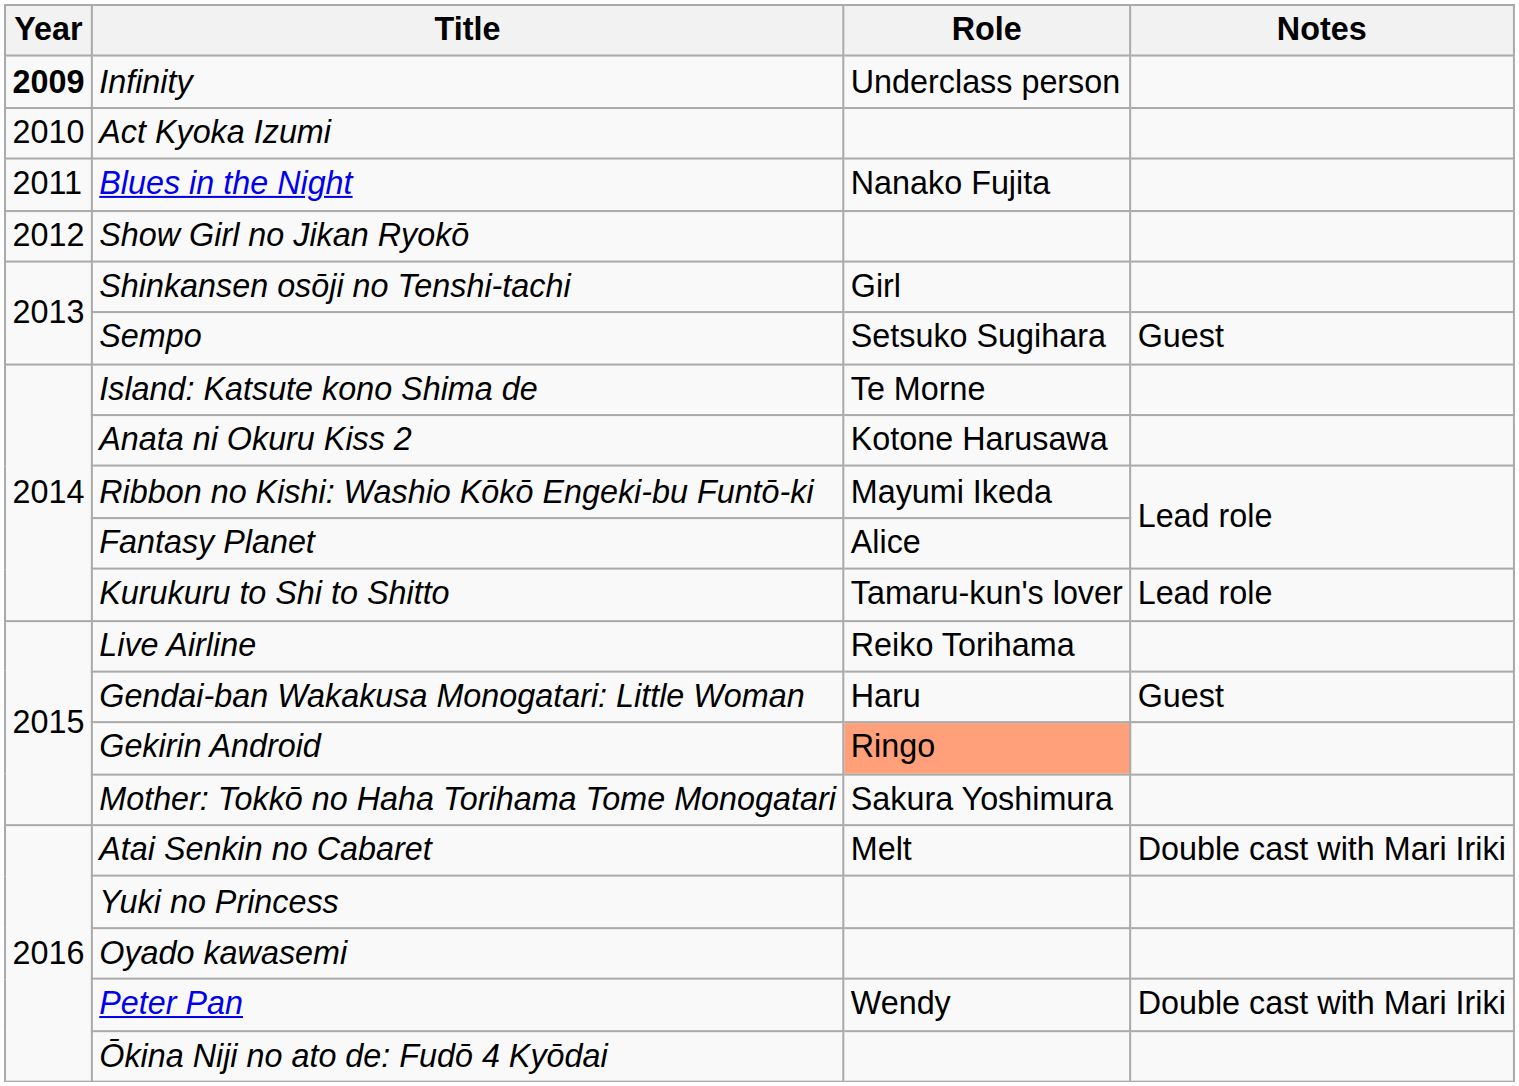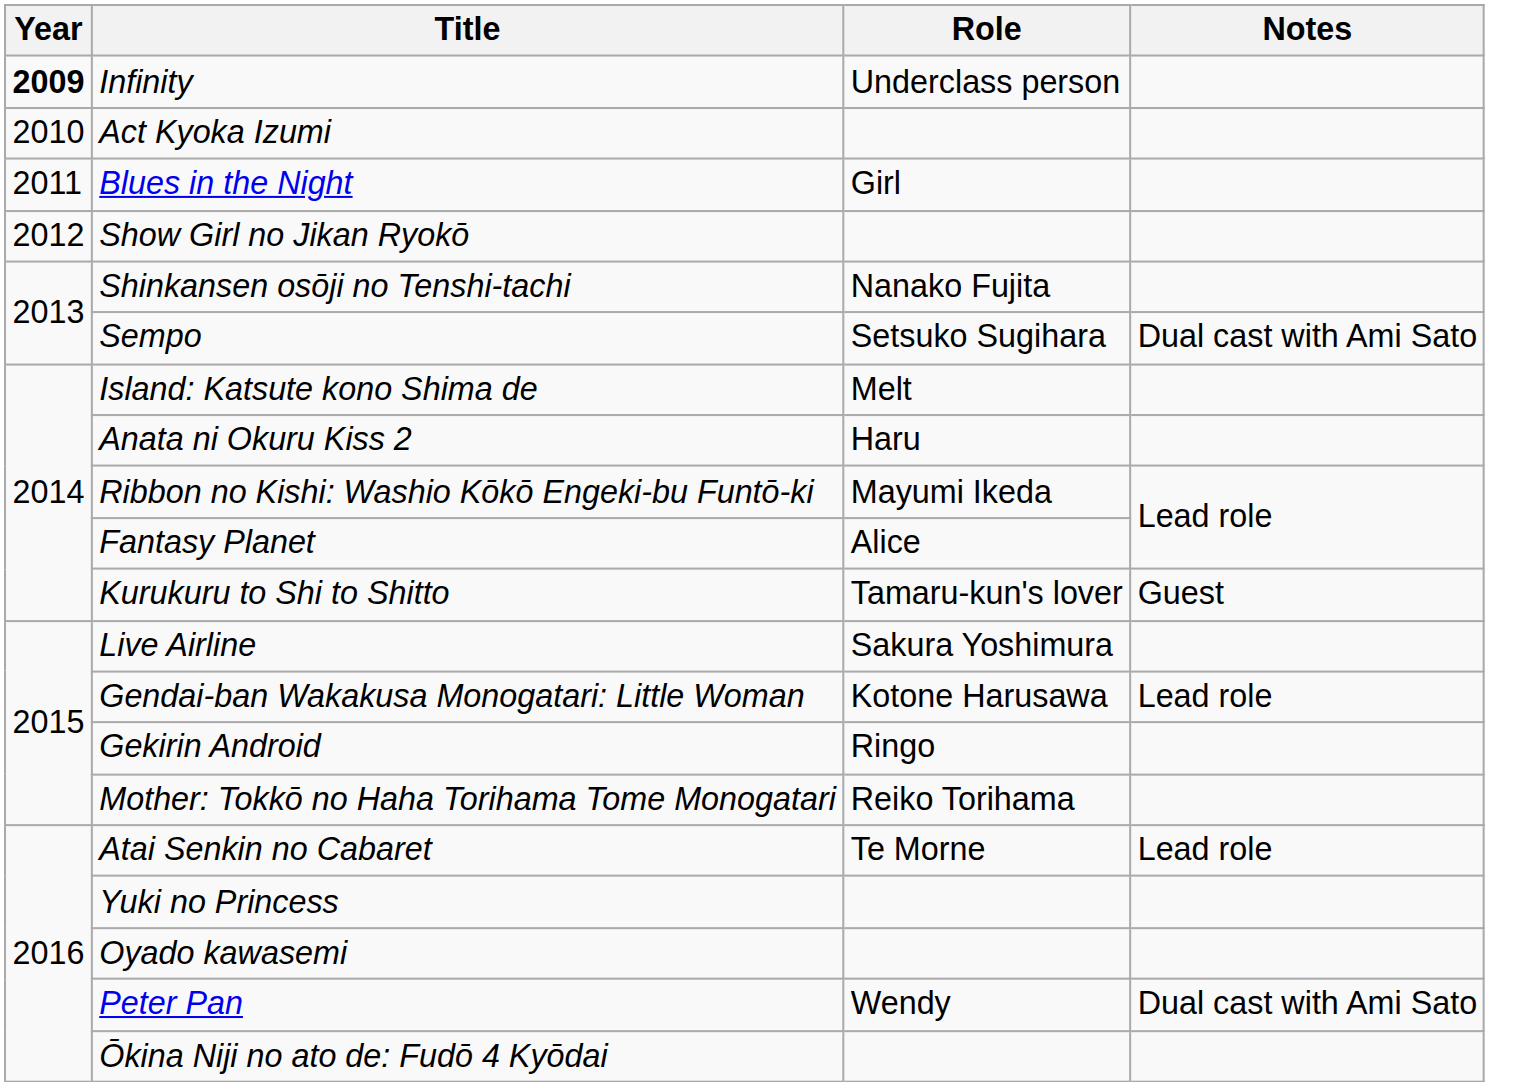Blues in the Night | Role: Nanako Fujita -> Girl
Shinkansen osōji no Tenshi-tachi | Role: Girl -> Nanako Fujita
Sempo | Notes: Guest -> Dual cast with Ami Sato
Island: Katsute kono Shima de | Role: Te Morne -> Melt
Anata ni Okuru Kiss 2 | Role: Kotone Harusawa -> Haru
Kurukuru to Shi to Shitto | Notes: Lead role -> Guest
Live Airline | Role: Reiko Torihama -> Sakura Yoshimura
Gendai-ban Wakakusa Monogatari: Little Woman | Role: Haru -> Kotone Harusawa
Gendai-ban Wakakusa Monogatari: Little Woman | Notes: Guest -> Lead role
Gekirin Android | Role: lightsalmon background -> no background
Mother: Tokkō no Haha Torihama Tome Monogatari | Role: Sakura Yoshimura -> Reiko Torihama
Atai Senkin no Cabaret | Role: Melt -> Te Morne
Atai Senkin no Cabaret | Notes: Double cast with Mari Iriki -> Lead role
Peter Pan | Notes: Double cast with Mari Iriki -> Dual cast with Ami Sato
